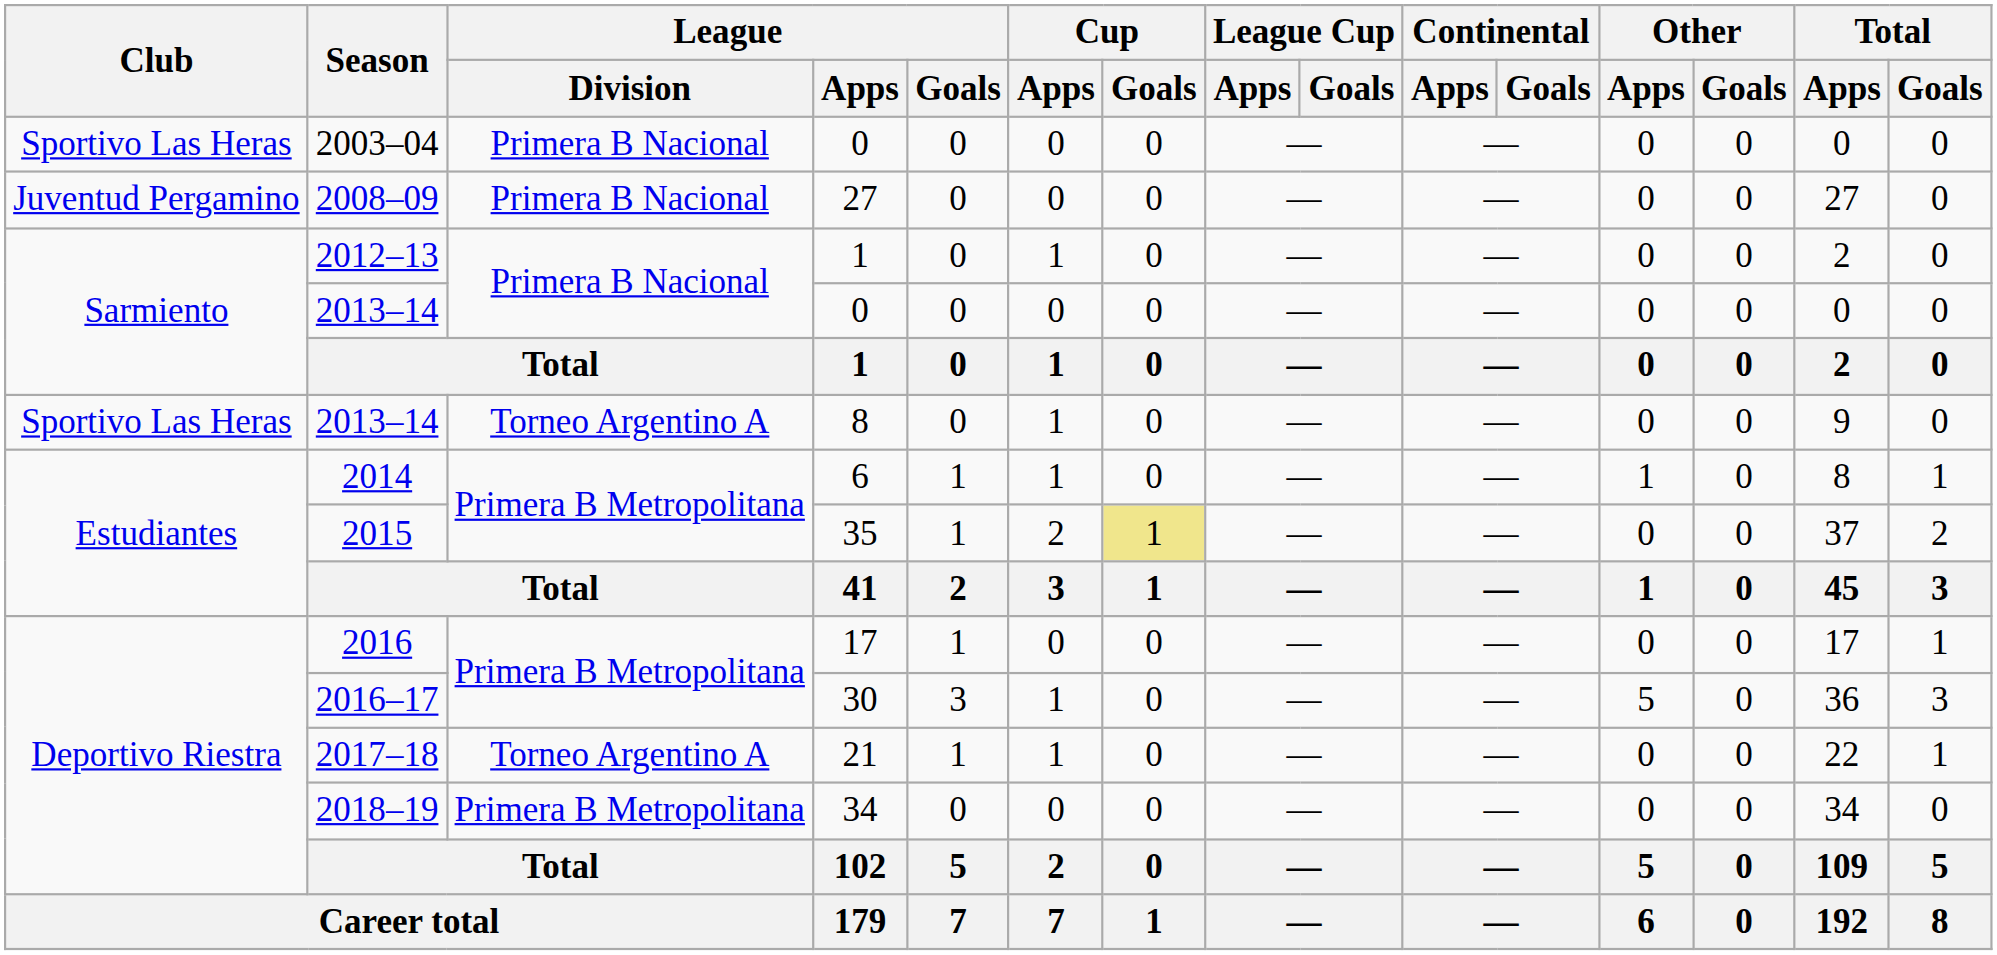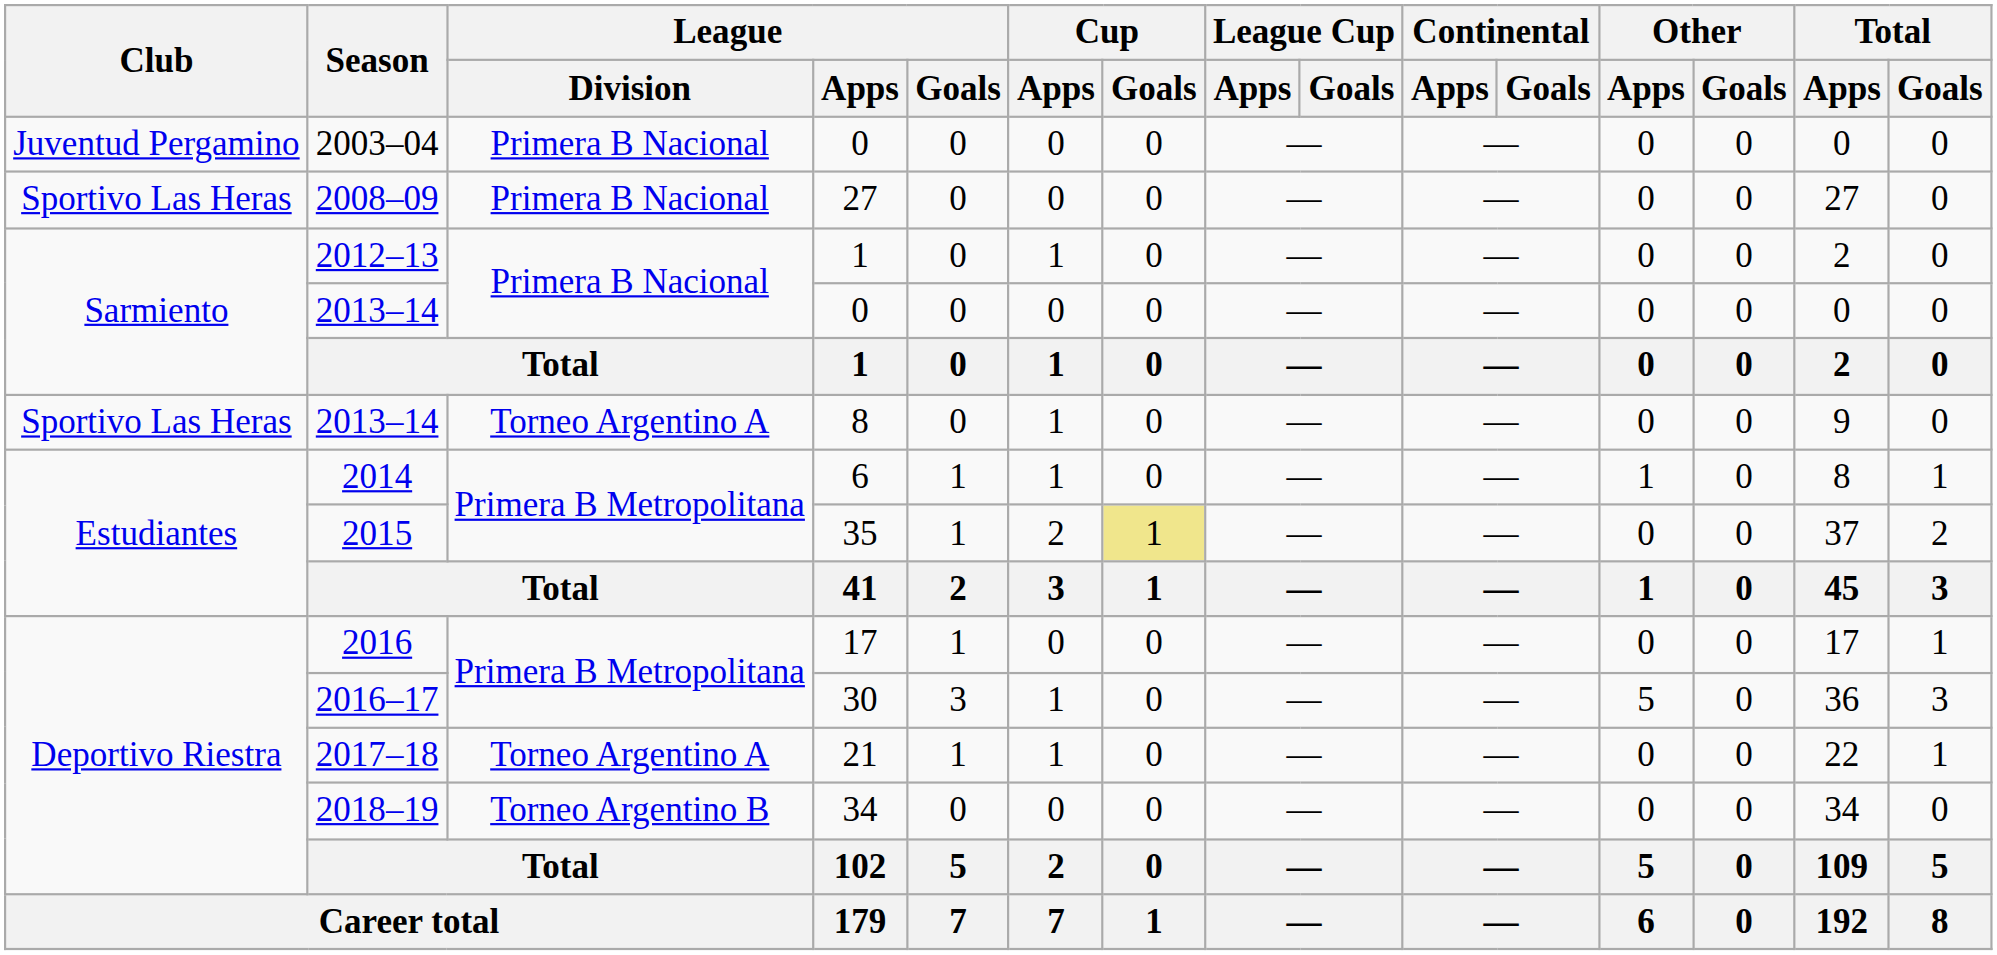2003–04 | Club: Sportivo Las Heras -> Juventud Pergamino
2008–09 | Club: Juventud Pergamino -> Sportivo Las Heras
2018–19 | League / Division: Primera B Metropolitana -> Torneo Argentino B
